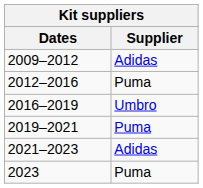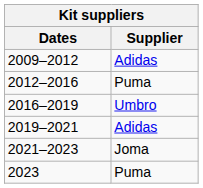2019–2021 | Supplier: Puma -> Adidas
2021–2023 | Supplier: Adidas -> Joma
